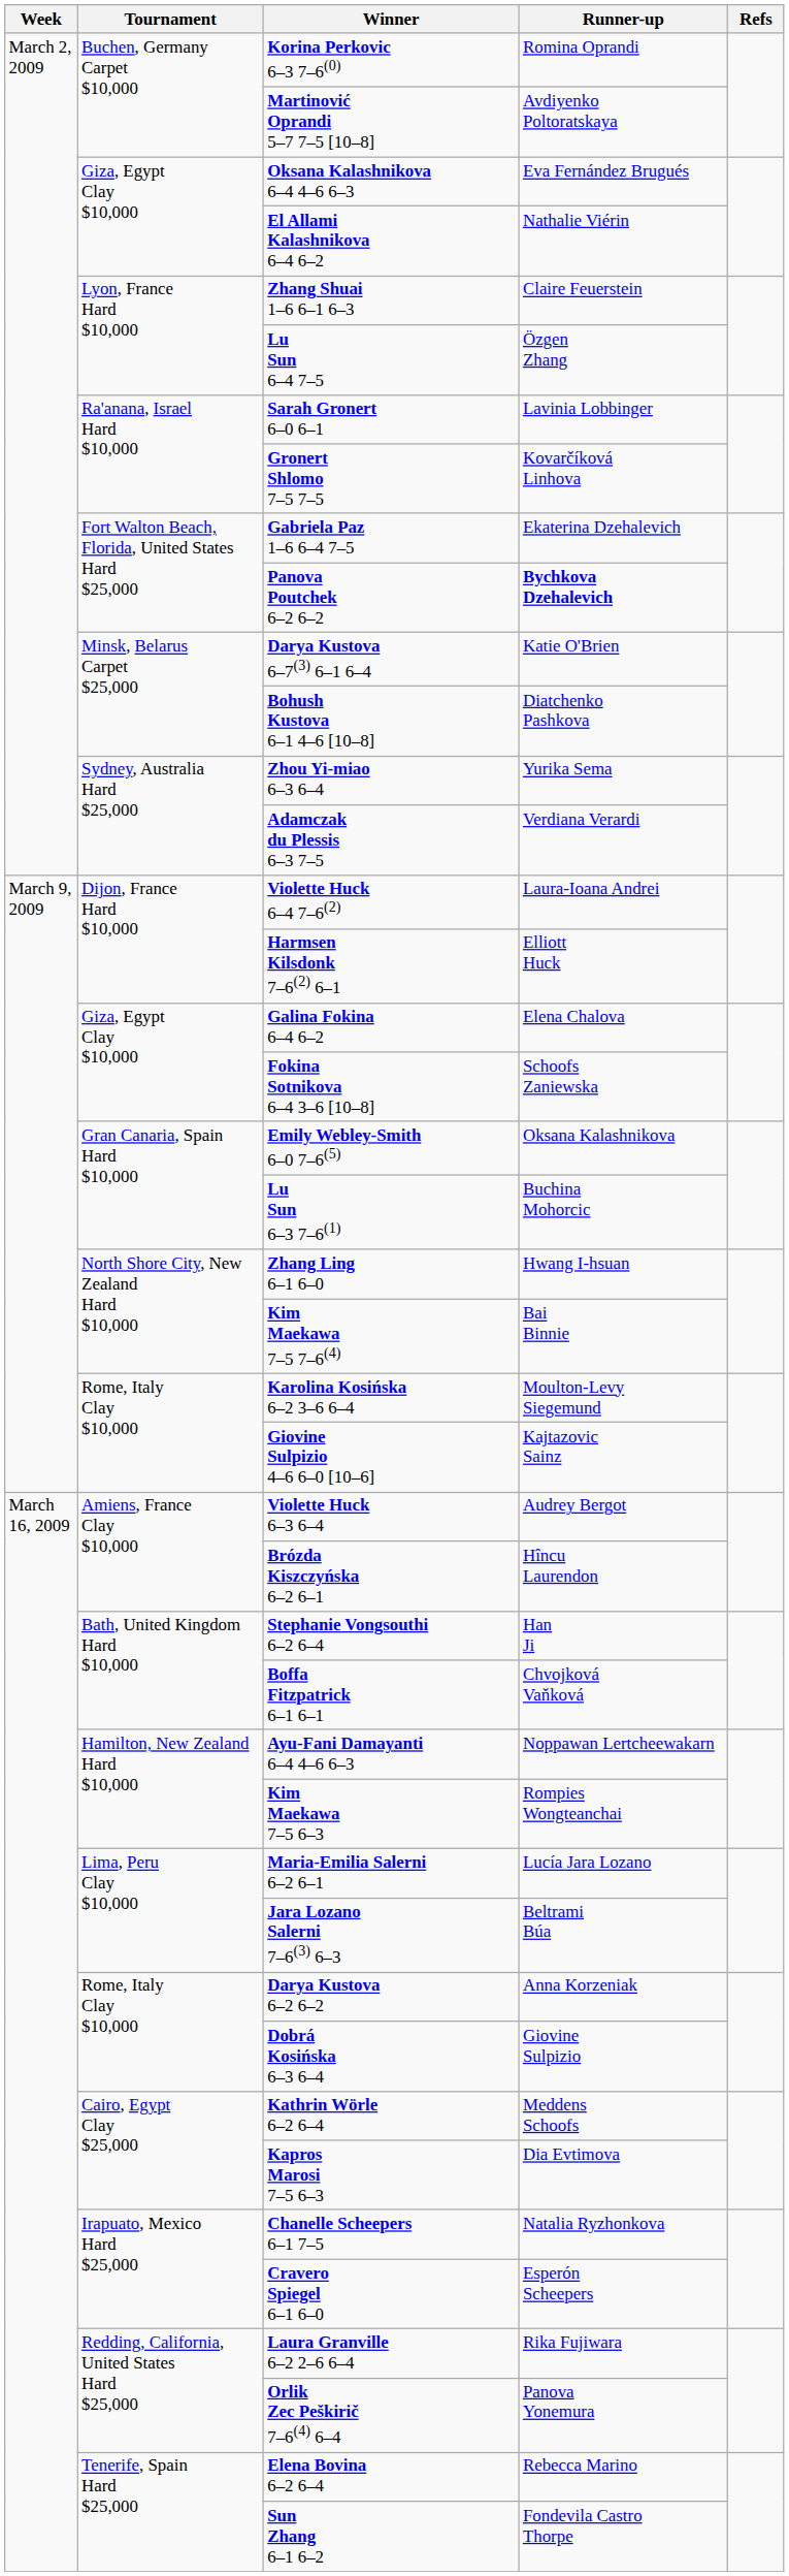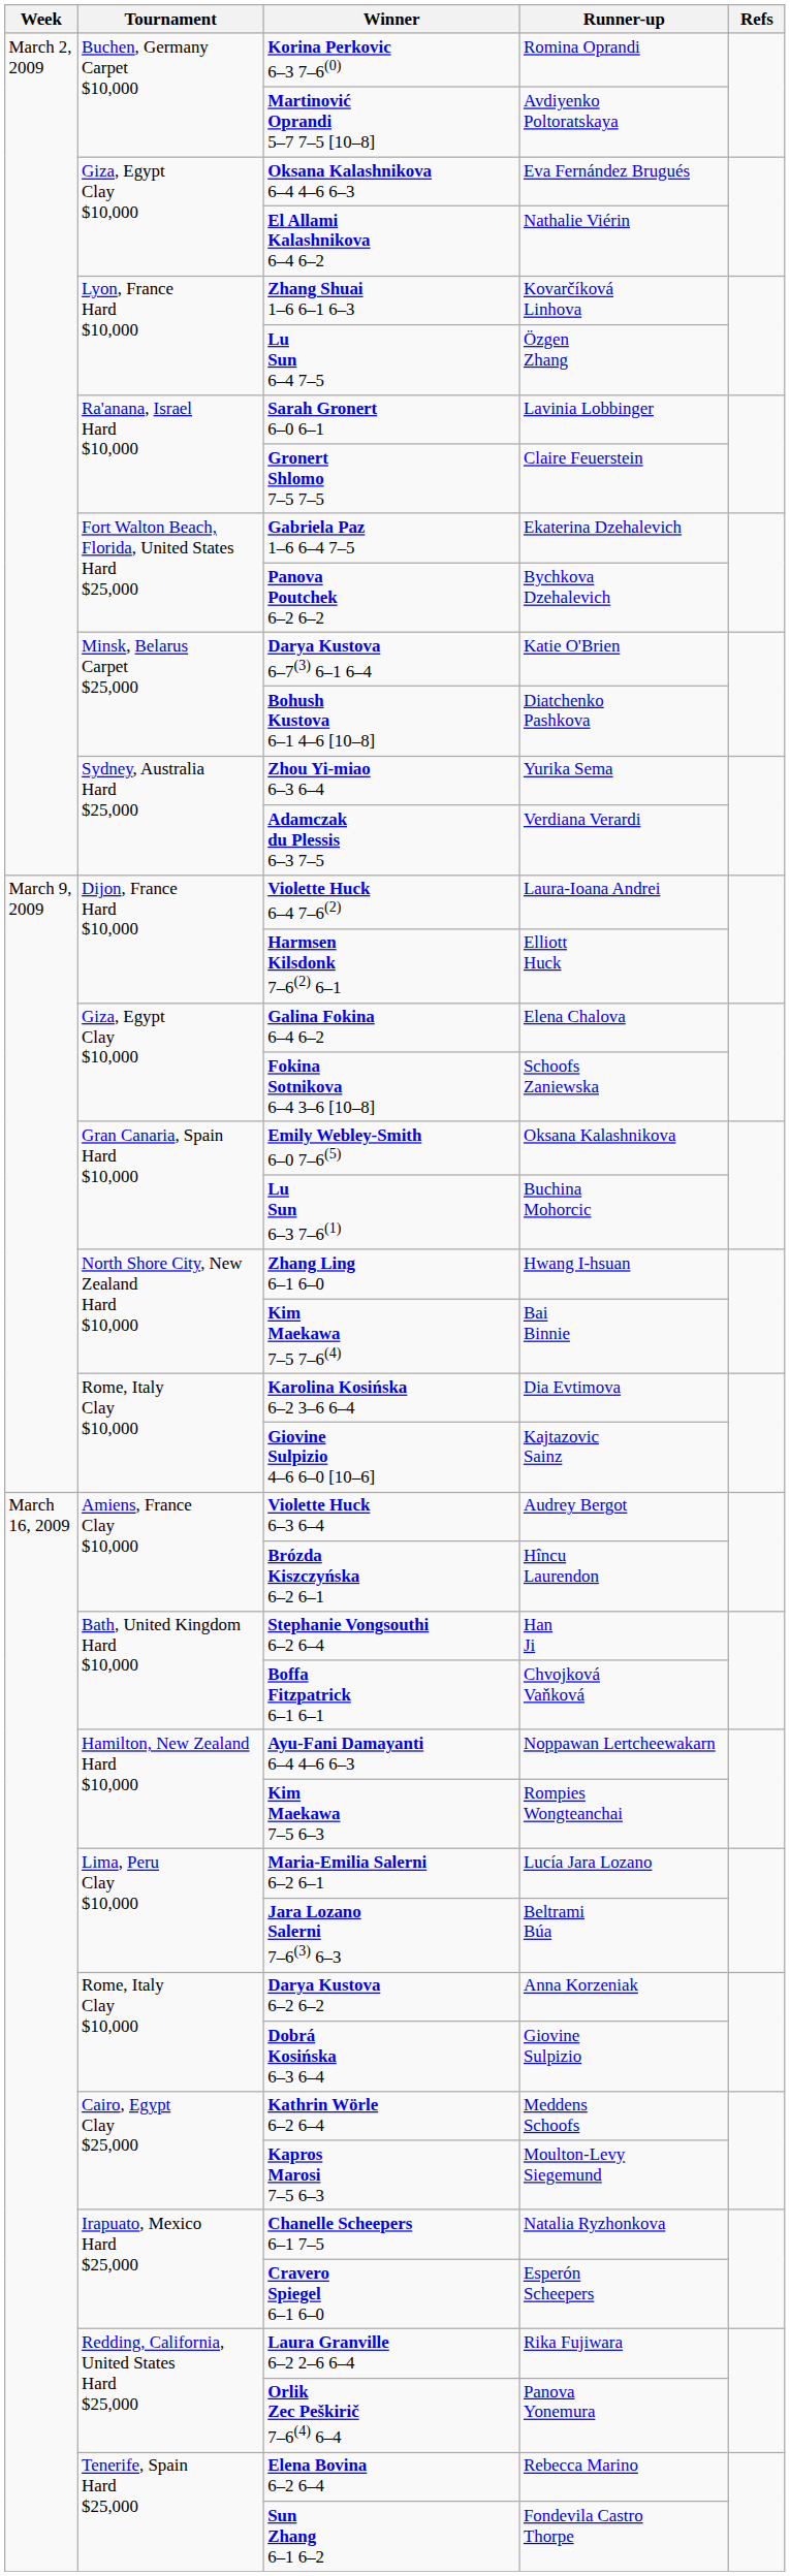Zhang Shuai 1–6 6–1 6–3 | Runner-up: Claire Feuerstein -> Kovarčíková Linhova
Gronert Shlomo 7–5 7–5 | Runner-up: Kovarčíková Linhova -> Claire Feuerstein
Panova Poutchek 6–2 6–2 | Runner-up: bold -> normal
Karolina Kosińska 6–2 3–6 6–4 | Runner-up: Moulton-Levy Siegemund -> Dia Evtimova
Kapros Marosi 7–5 6–3 | Runner-up: Dia Evtimova -> Moulton-Levy Siegemund
